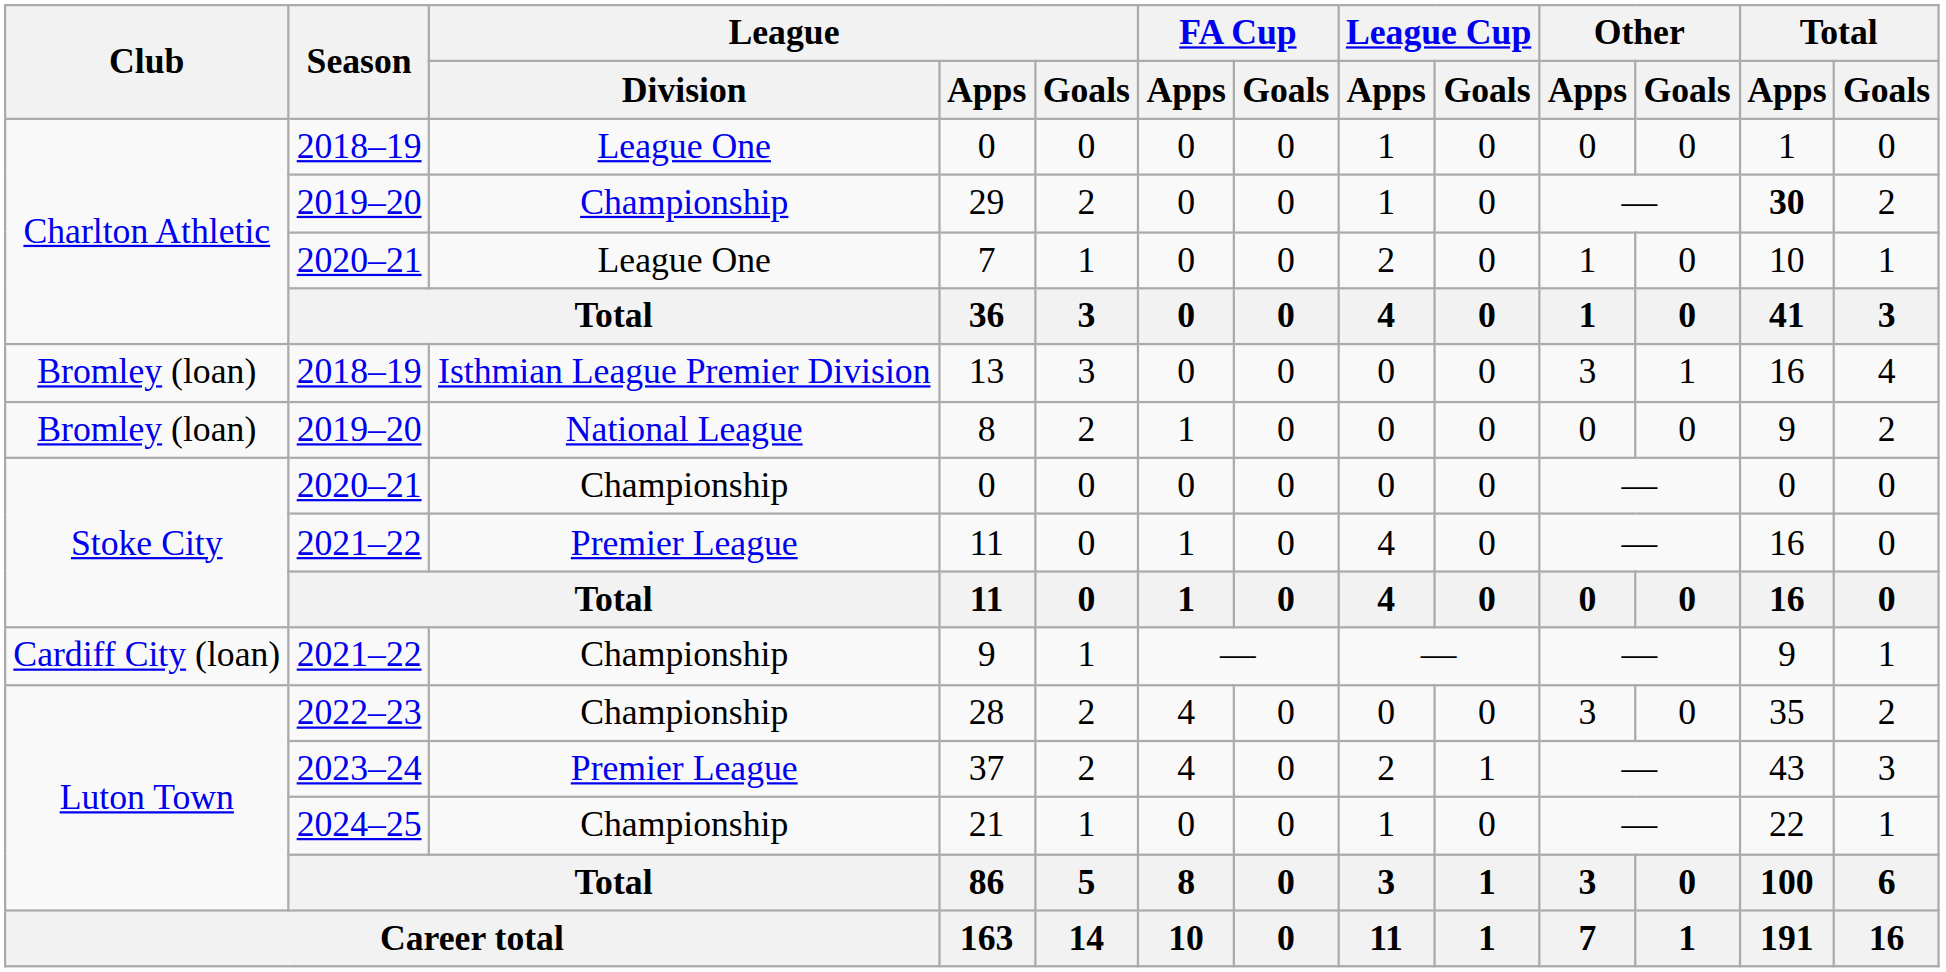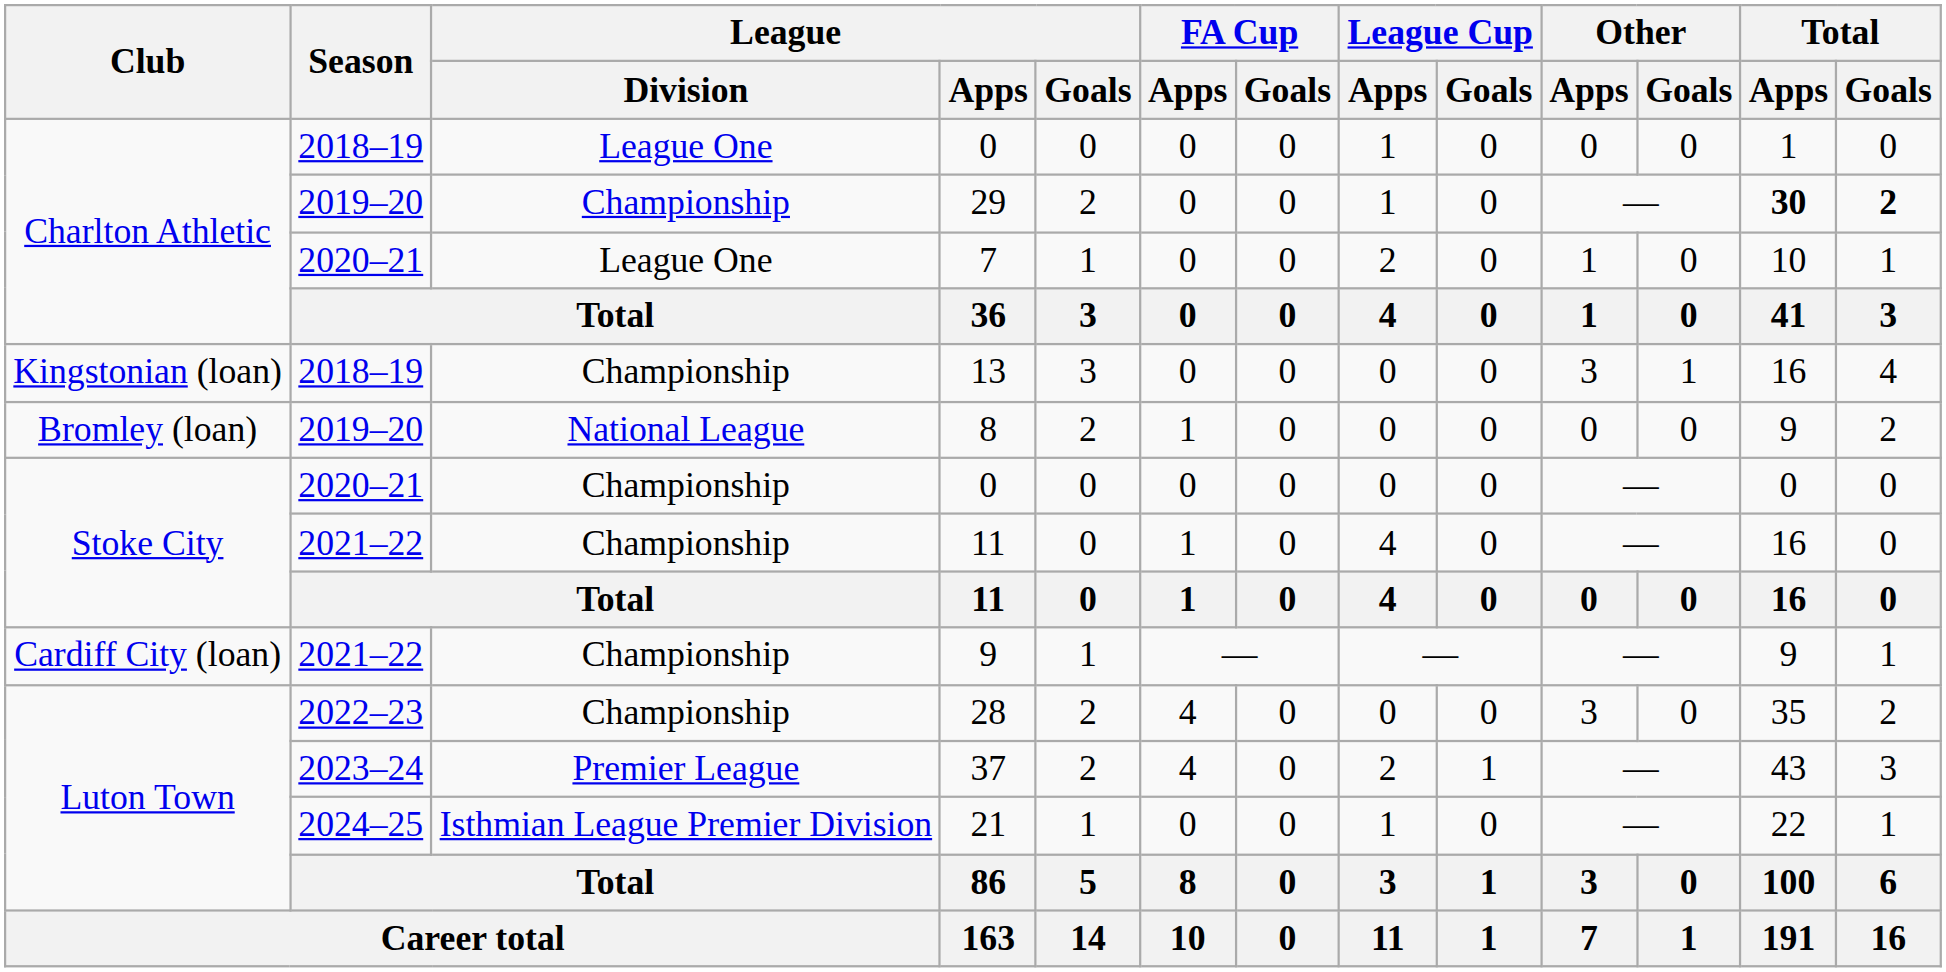29 | Total / Goals: normal -> bold
13 | Club: Bromley (loan) -> Kingstonian (loan)
13 | League / Division: Isthmian League Premier Division -> Championship
2021–22 / 11 | League / Division: Premier League -> Championship
21 | League / Division: Championship -> Isthmian League Premier Division
